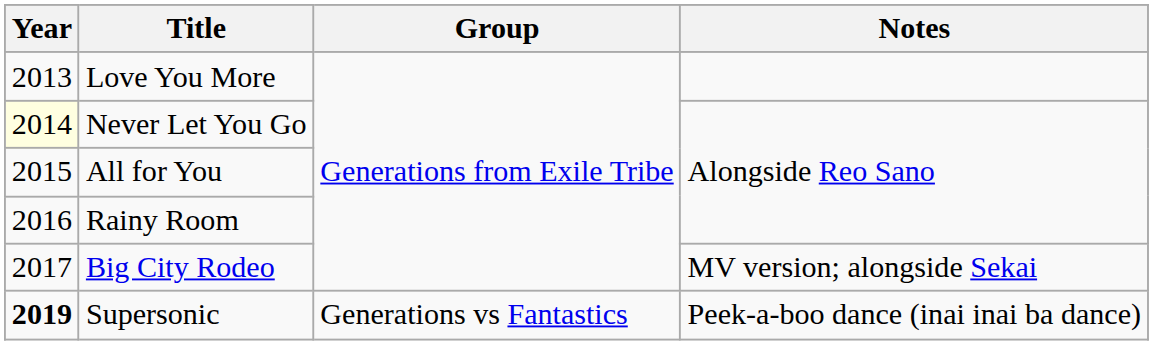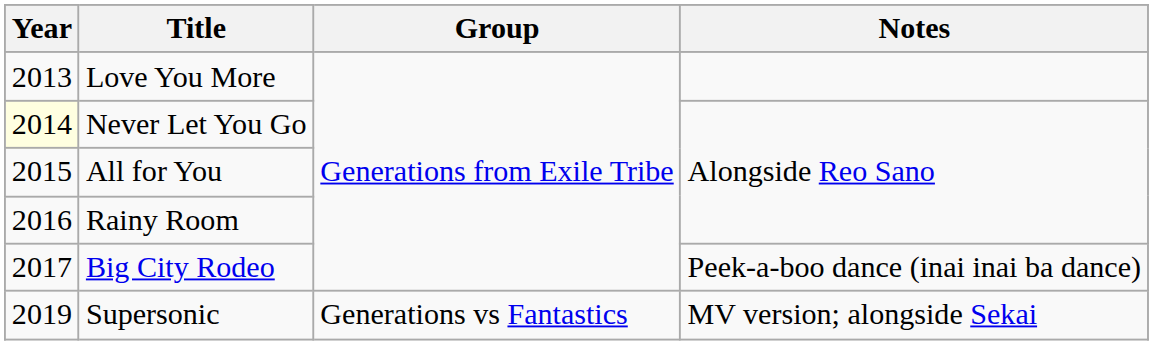Big City Rodeo | Notes: MV version; alongside Sekai -> Peek-a-boo dance (inai inai ba dance)
Supersonic | Year: bold -> normal
Supersonic | Notes: Peek-a-boo dance (inai inai ba dance) -> MV version; alongside Sekai
